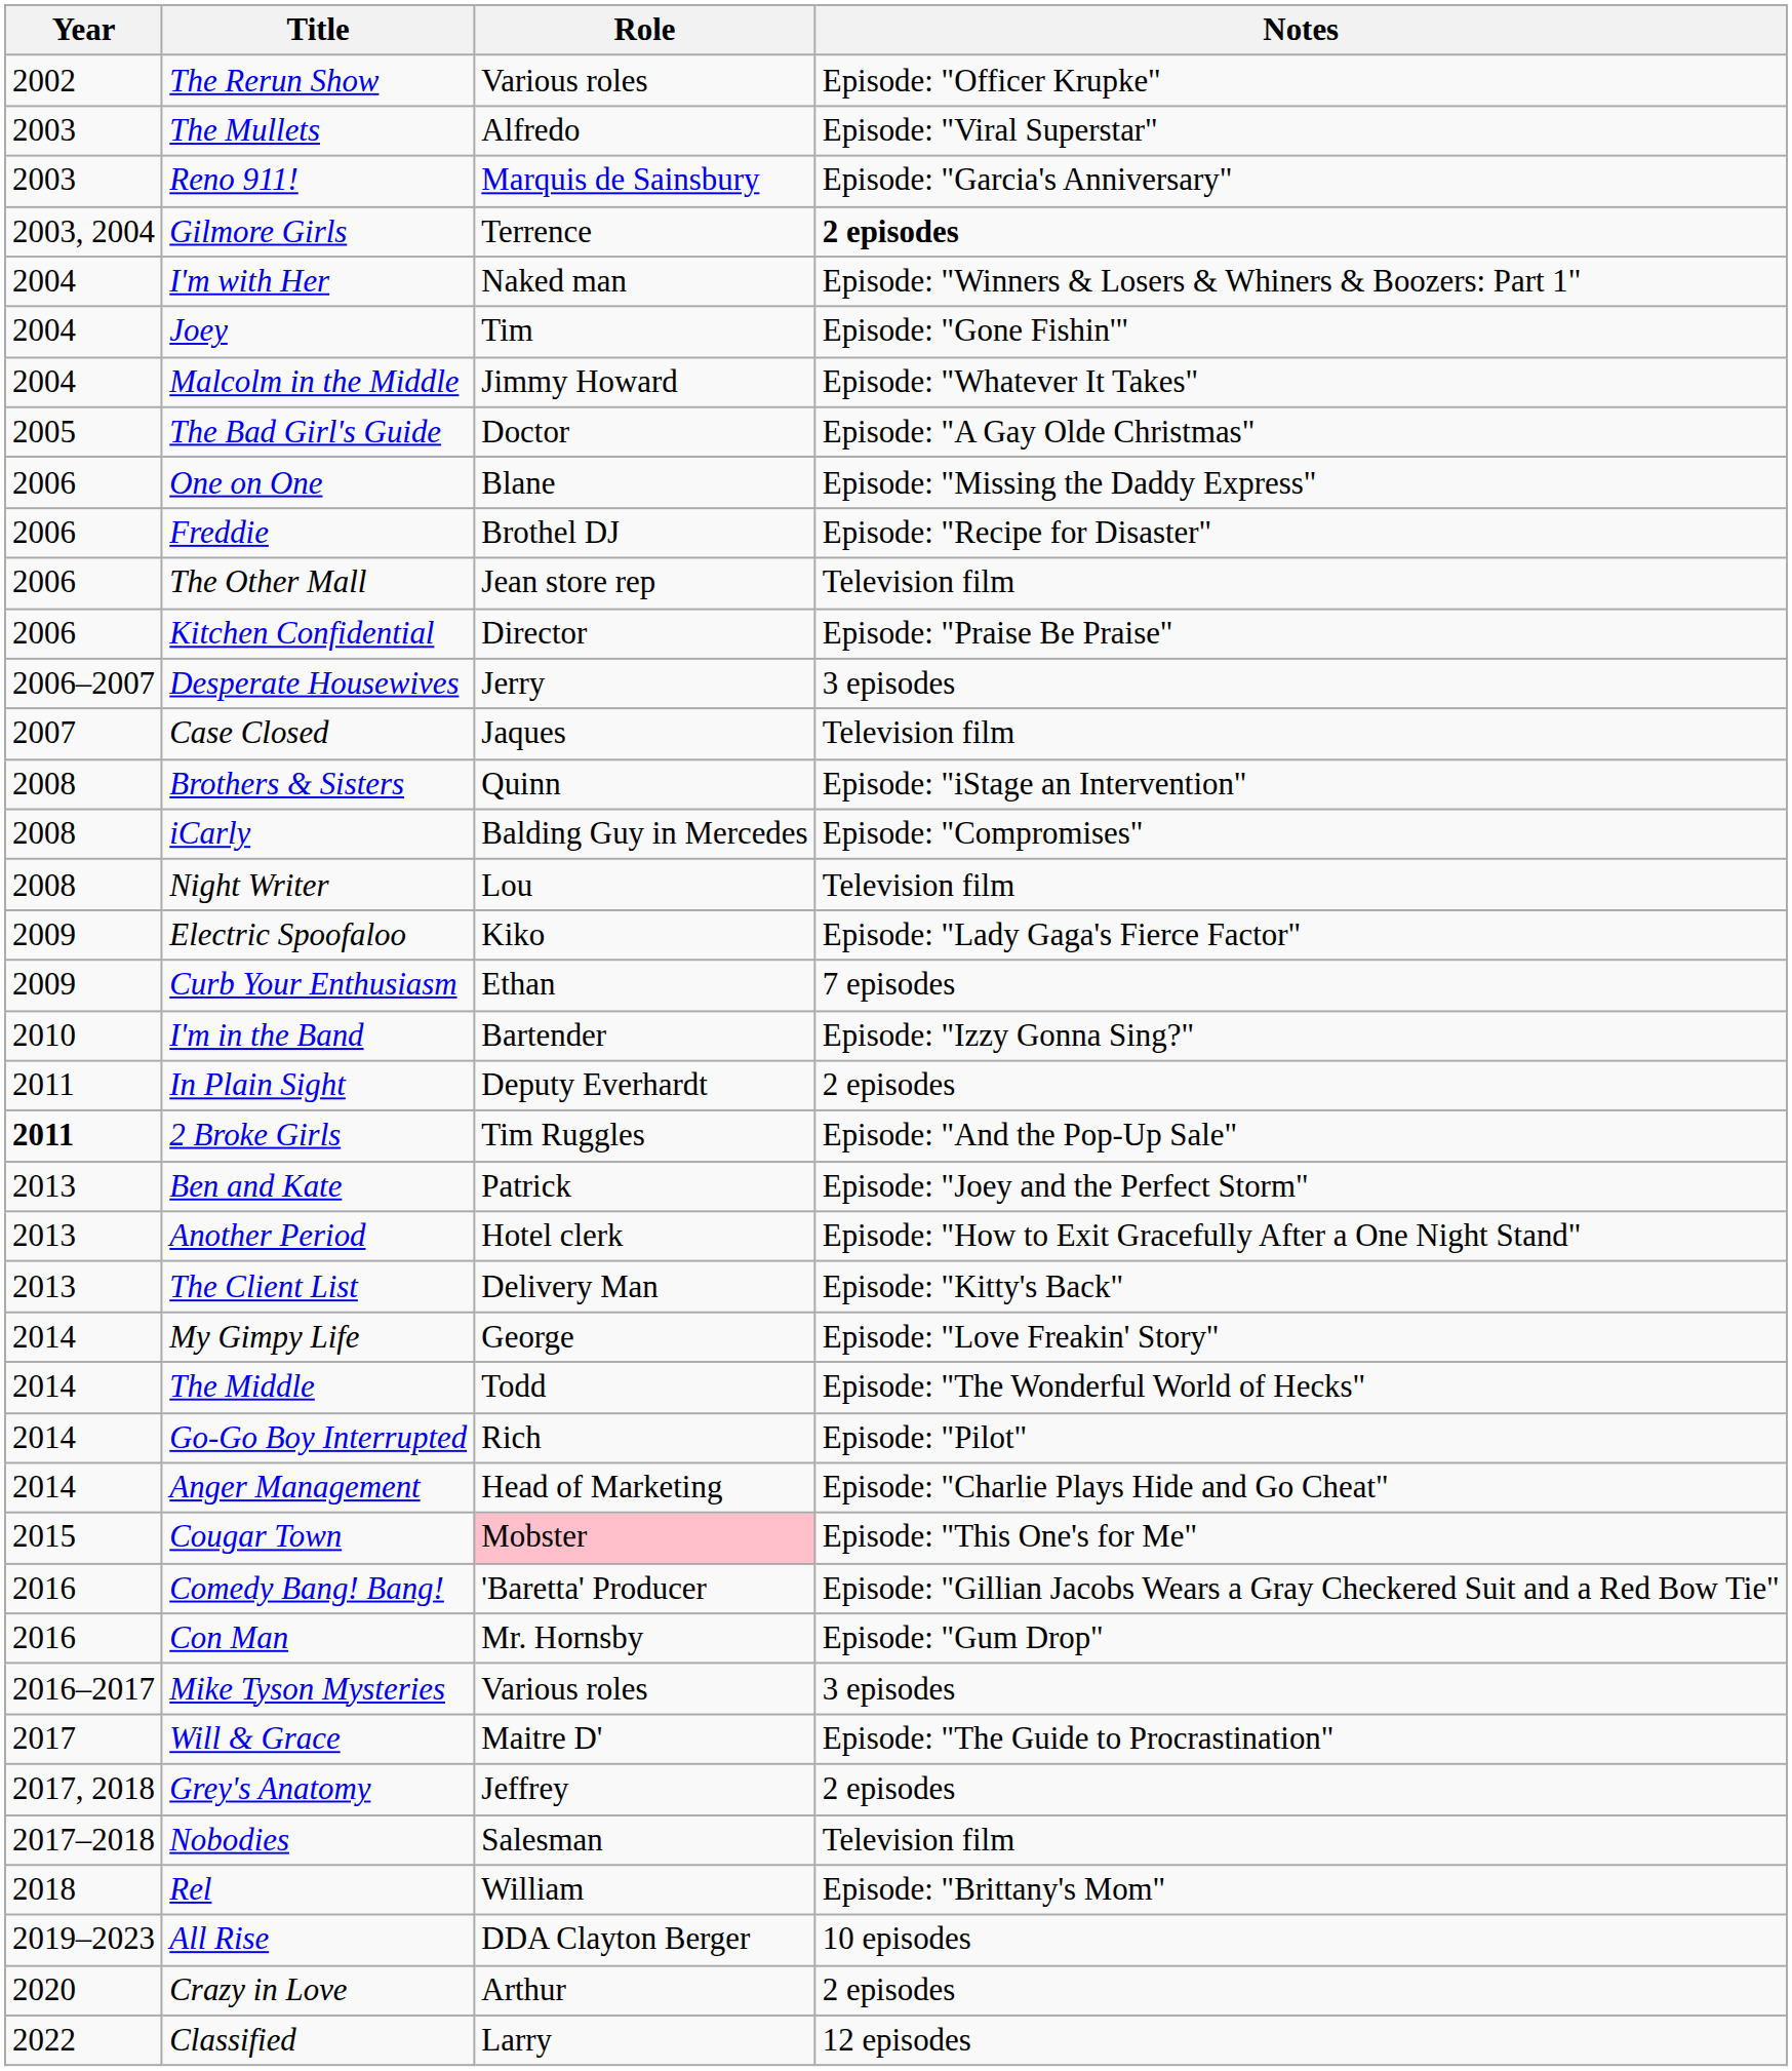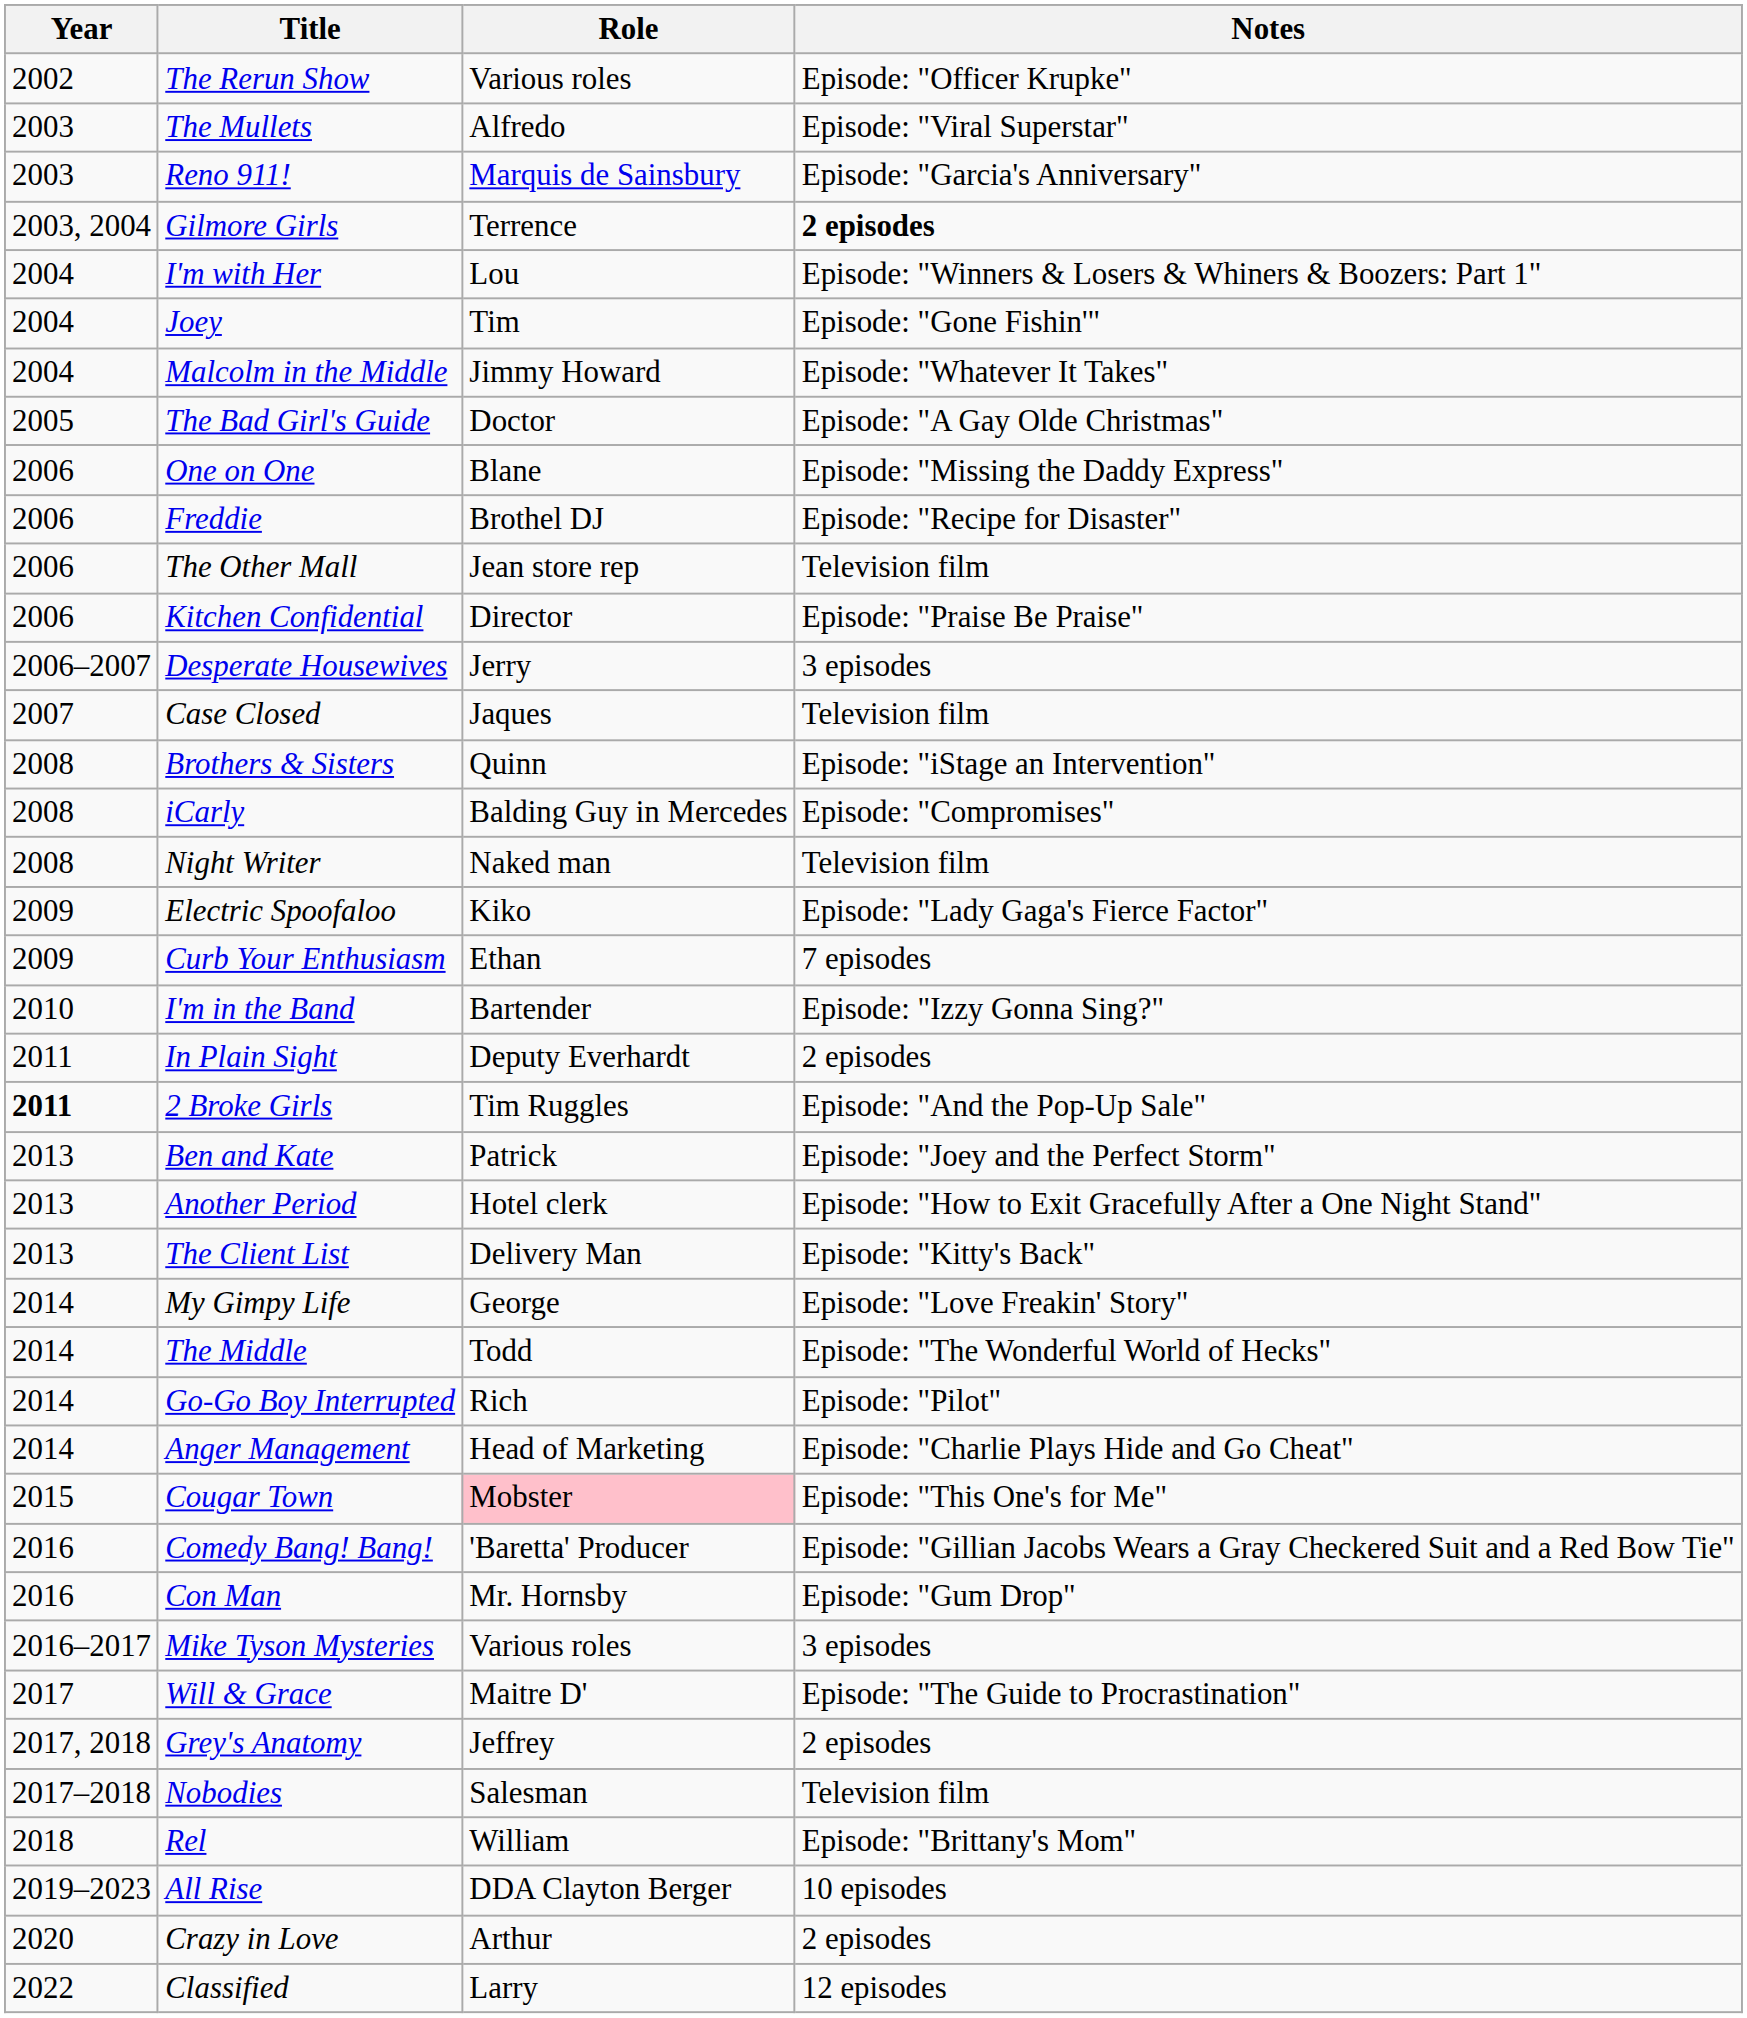I'm with Her | Role: Naked man -> Lou
Night Writer | Role: Lou -> Naked man
